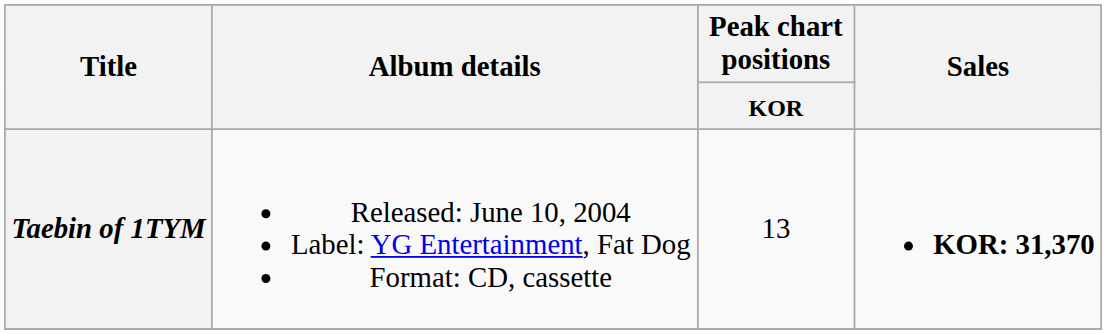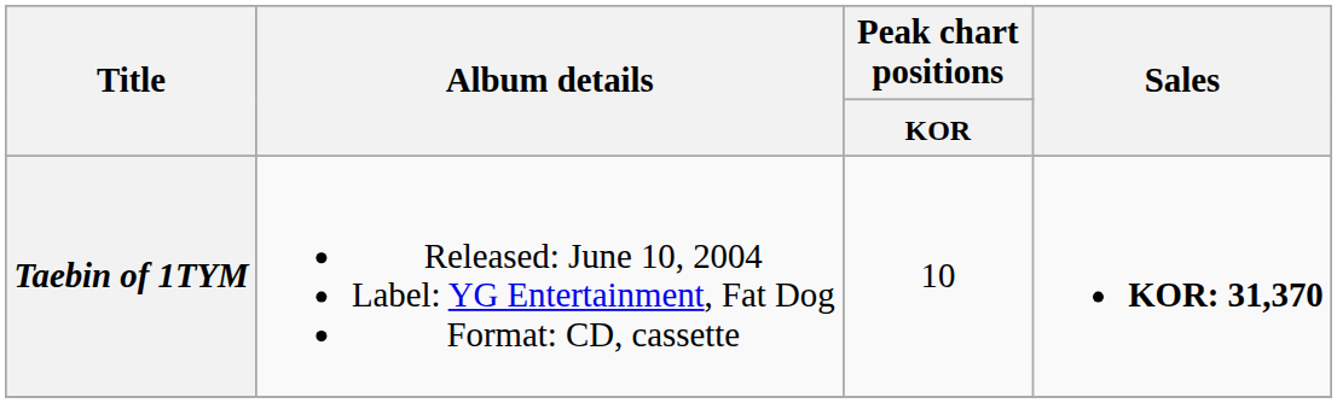Taebin of 1TYM | Peak chart positions / KOR: 13 -> 10
